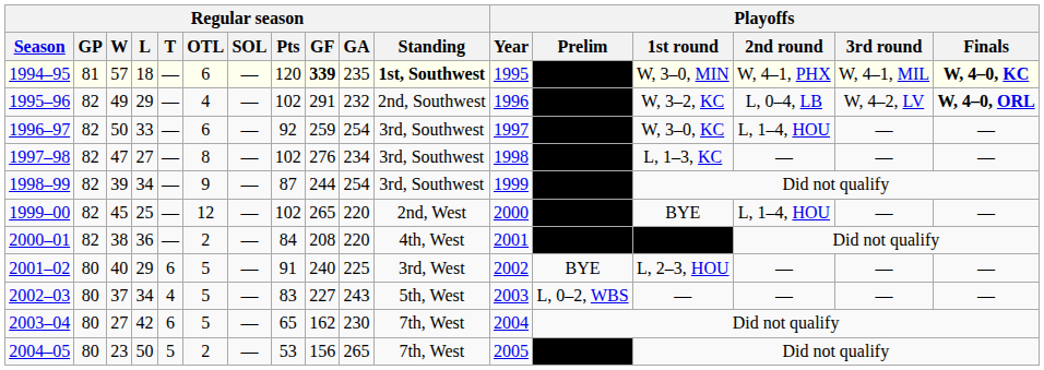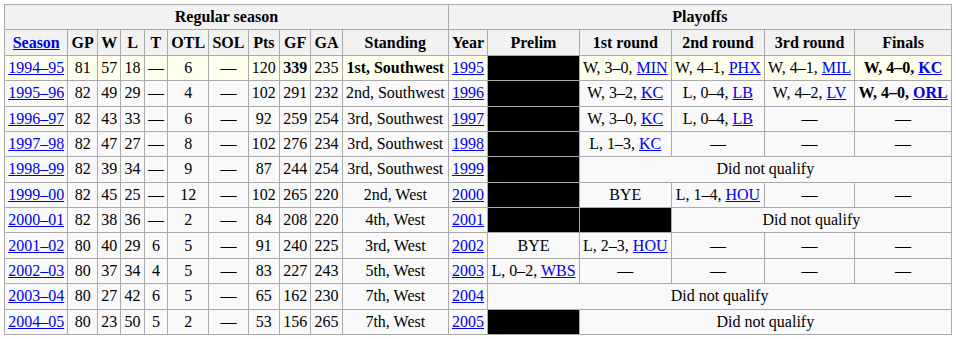1996–97 | Regular season / W: 50 -> 43
1996–97 | Playoffs / 2nd round: L, 1–4, HOU -> L, 0–4, LB
